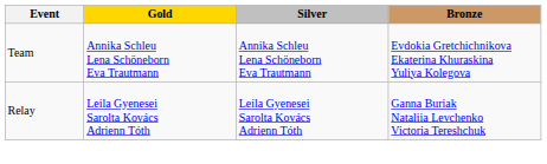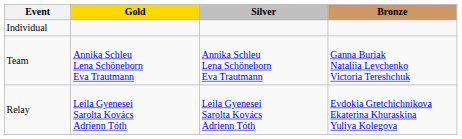+ row: Individual
Team | Bronze: Evdokia Gretchichnikova Ekaterina Khuraskina Yuliya Kolegova -> Ganna Buriak Nataliia Levchenko Victoria Tereshchuk
Relay | Bronze: Ganna Buriak Nataliia Levchenko Victoria Tereshchuk -> Evdokia Gretchichnikova Ekaterina Khuraskina Yuliya Kolegova
